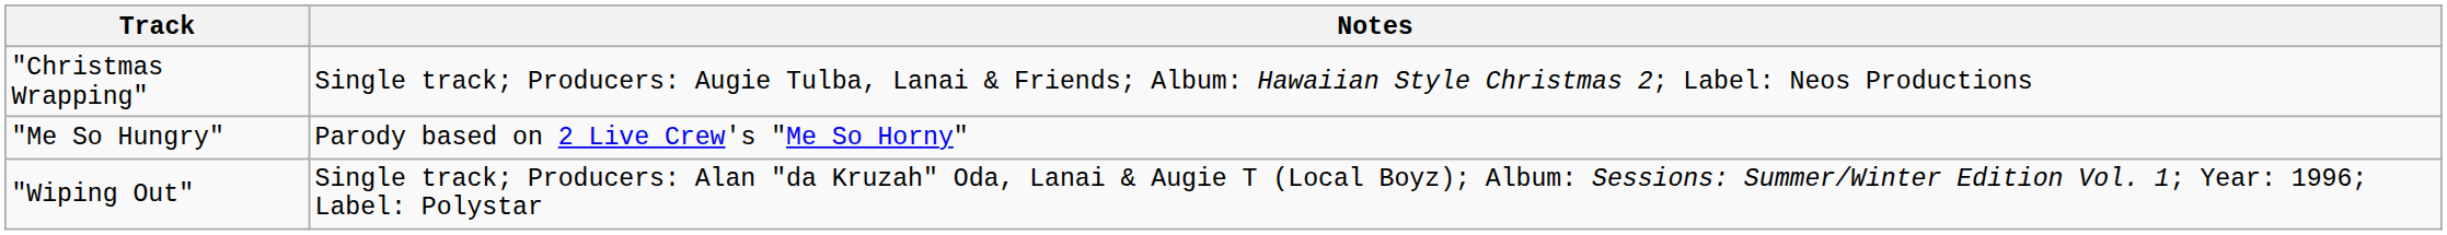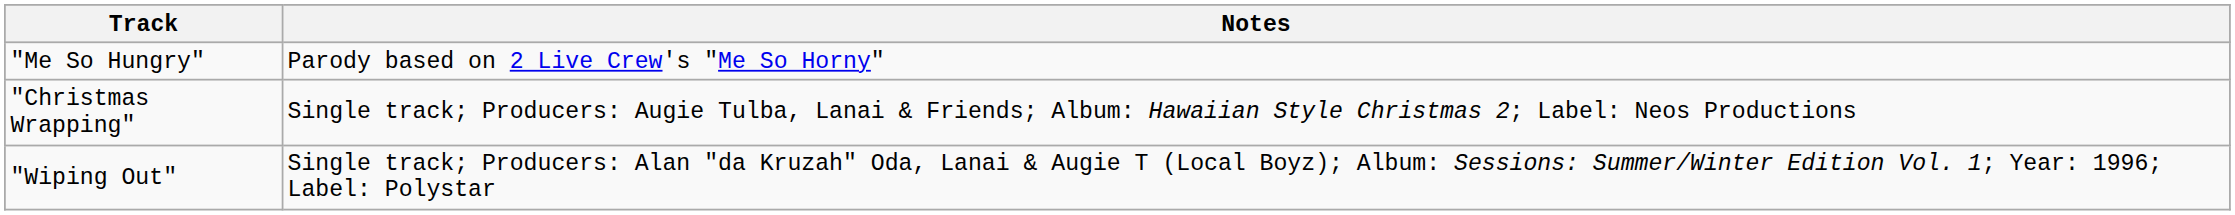rows swapped: "Me So Hungry" <-> "Christmas Wrapping"
